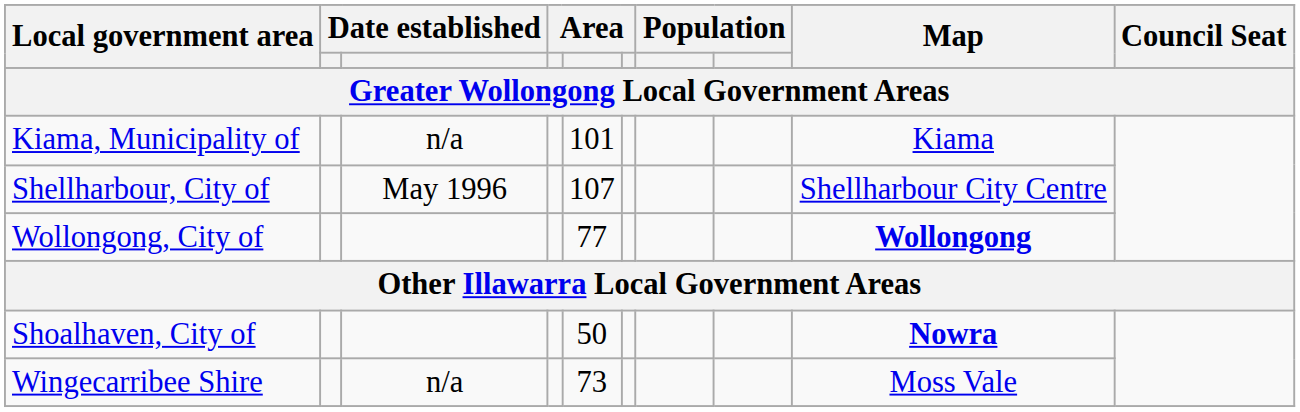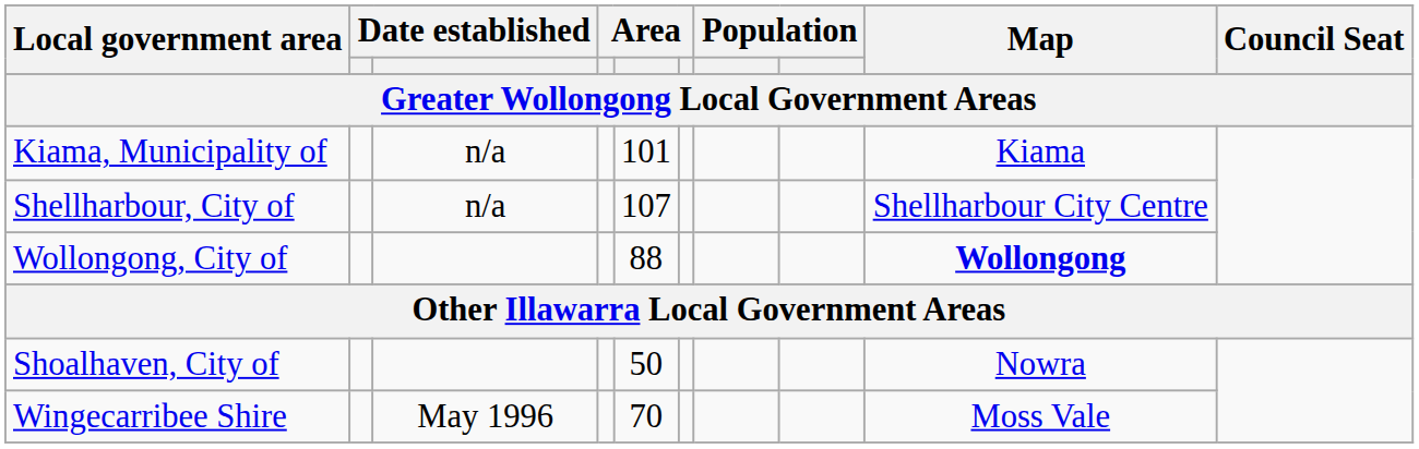Shellharbour, City of | column 3: May 1996 -> n/a
Wollongong, City of | column 5: 77 -> 88
Shoalhaven, City of | Map: bold -> normal
Wingecarribee Shire | column 3: n/a -> May 1996
Wingecarribee Shire | column 5: 73 -> 70
